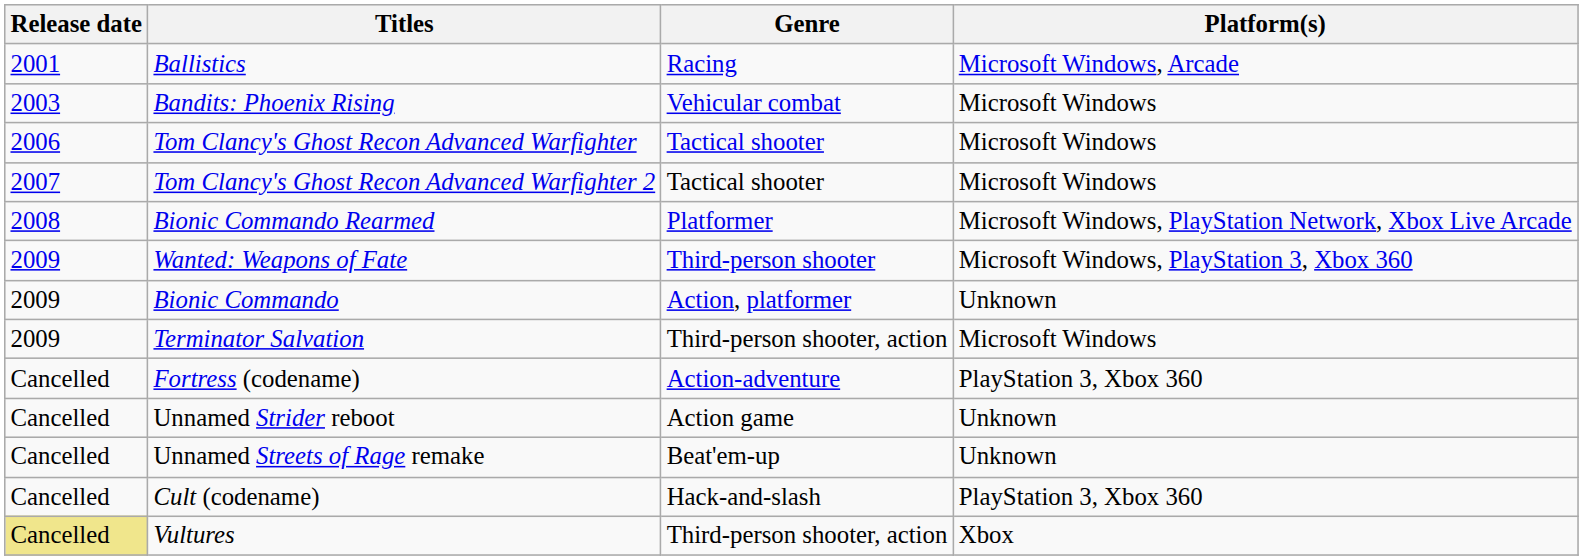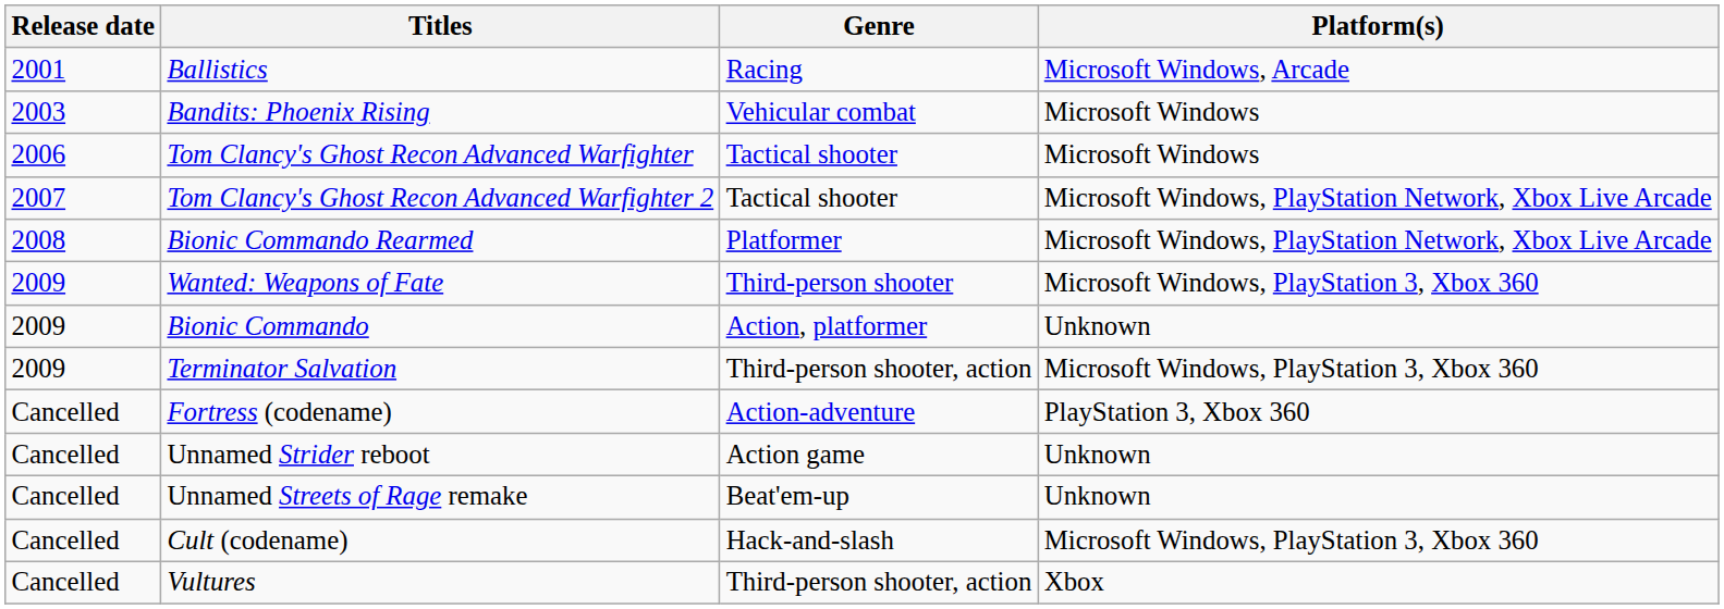Tom Clancy's Ghost Recon Advanced Warfighter 2 | Platform(s): Microsoft Windows -> Microsoft Windows, PlayStation Network, Xbox Live Arcade
Terminator Salvation | Platform(s): Microsoft Windows -> Microsoft Windows, PlayStation 3, Xbox 360
Cult (codename) | Platform(s): PlayStation 3, Xbox 360 -> Microsoft Windows, PlayStation 3, Xbox 360
Vultures | Release date: khaki background -> no background
